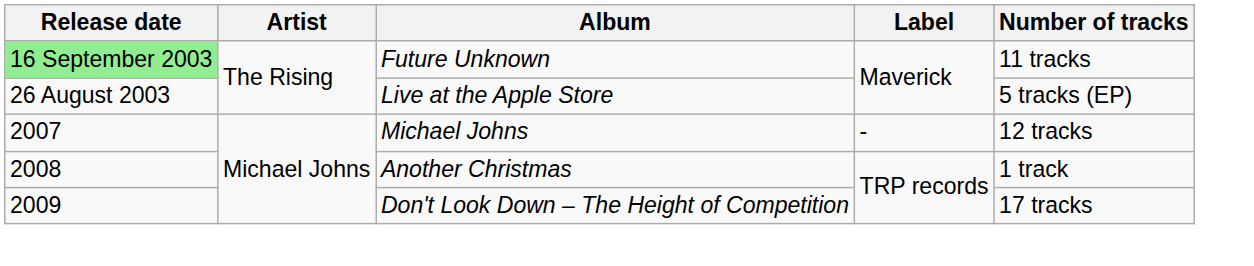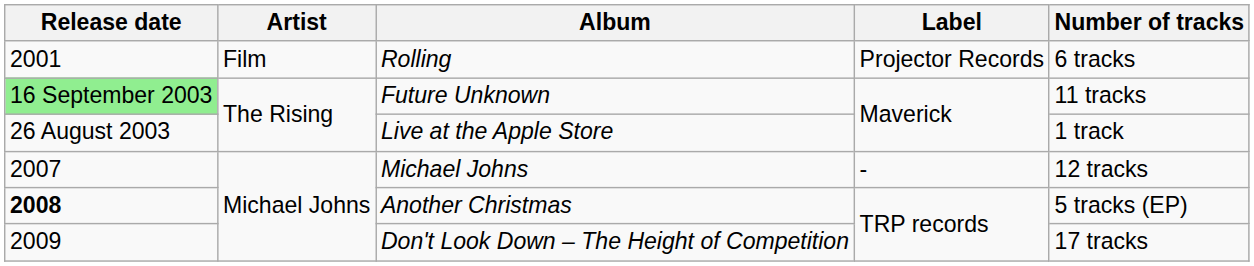+ row: 2001 | Film | Rolling | Projector Records | 6 tracks
Live at the Apple Store | Number of tracks: 5 tracks (EP) -> 1 track
Another Christmas | Release date: normal -> bold
Another Christmas | Number of tracks: 1 track -> 5 tracks (EP)
